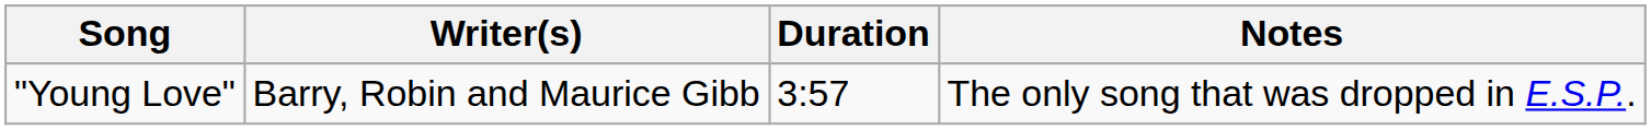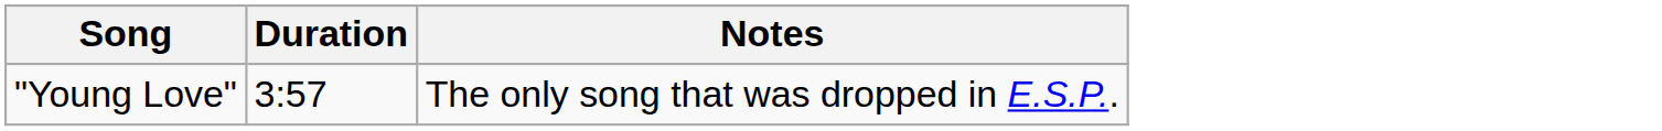- column: Writer(s) | Barry, Robin and Maurice Gibb
